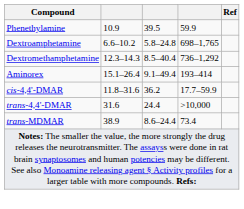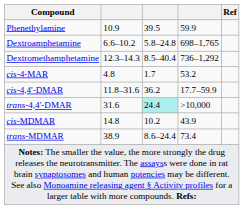- row: Aminorex | 15.1–26.4 | 9.1–49.4 | 193–414
+ row: cis-4-MAR | 4.8 | 1.7 | 53.2
trans-4,4'-DMAR | column 3: no background -> paleturquoise background
+ row: cis-MDMAR | 14.8 | 10.2 | 43.9
